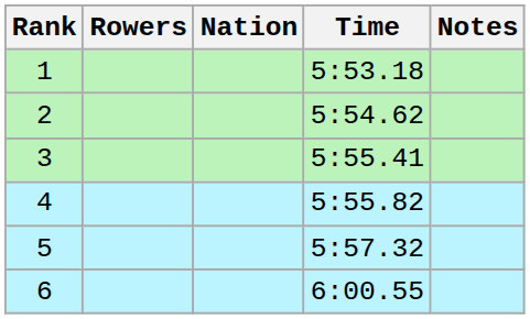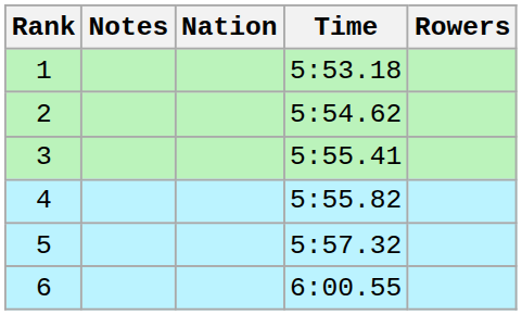columns swapped: Rowers <-> Notes
